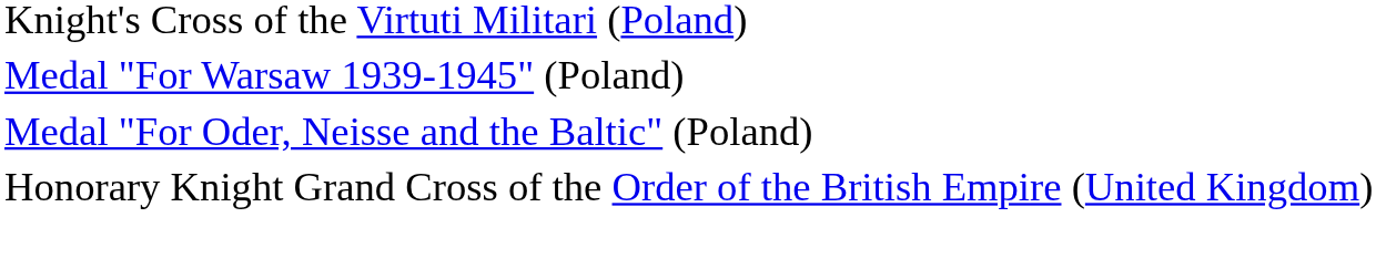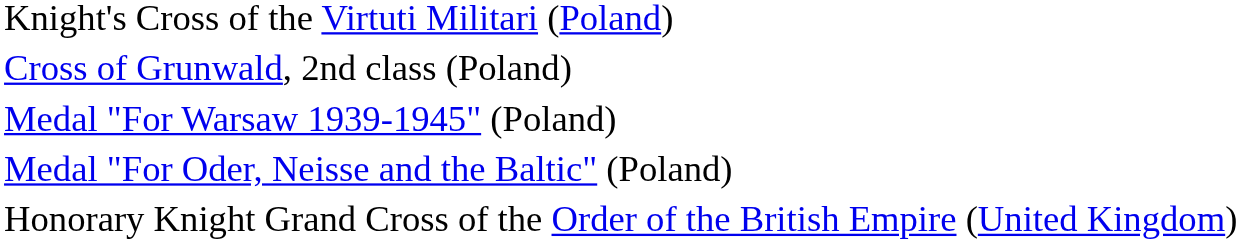+ row: Cross of Grunwald, 2nd class (Poland)
